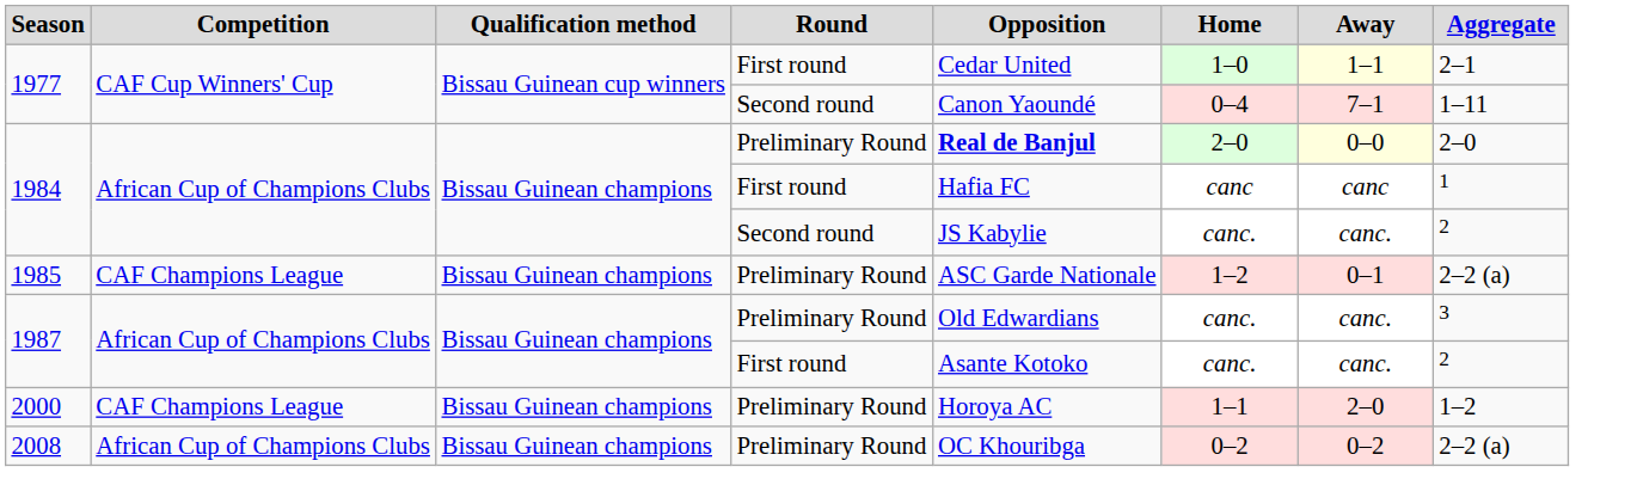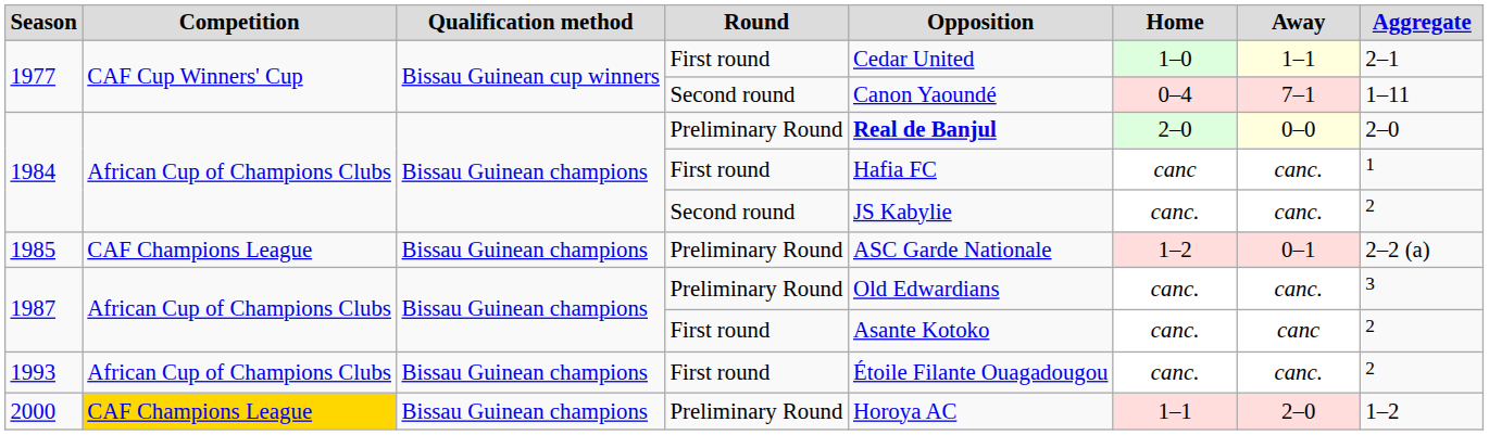1984 / First round | Away: canc -> canc.
1987 / First round | Away: canc. -> canc
+ row: 1993 | African Cup of Champions Clubs | Bissau Guinean champions | First round | Étoile Filante Ouagadougou | canc. | canc. | 2
2000 | Competition: no background -> gold background
- row: 2008 | African Cup of Champions Clubs | Bissau Guinean champions | Preliminary Round | OC Khouribga | 0–2 | 0–2 | 2–2 (a)
